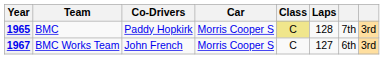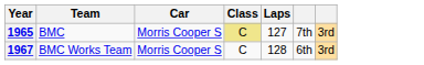- column: Co-Drivers | Paddy Hopkirk | John French
1965 | Laps: 128 -> 127
1967 | Laps: 127 -> 128
